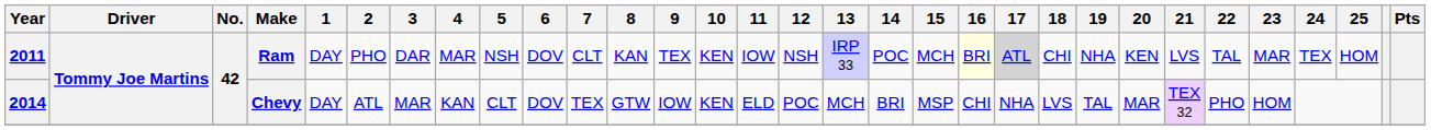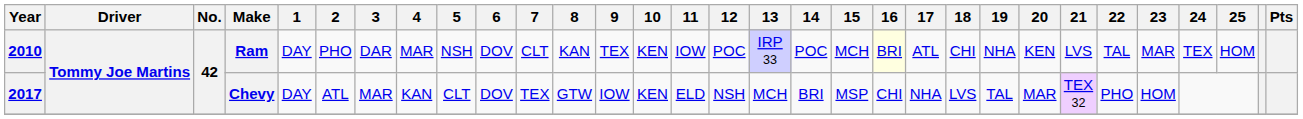Ram | Year: 2011 -> 2010
Ram | 12: NSH -> POC
Ram | 17: lightgrey background -> no background
Chevy | Year: 2014 -> 2017
Chevy | 12: POC -> NSH
